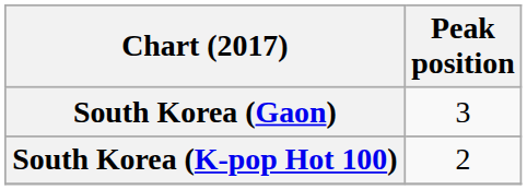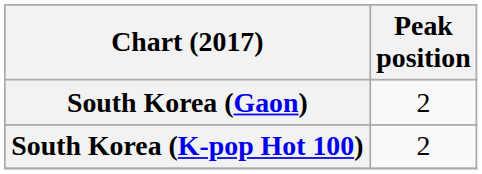South Korea (Gaon) | Peak position: 3 -> 2
